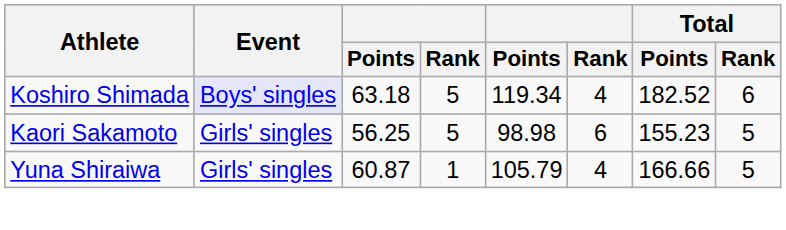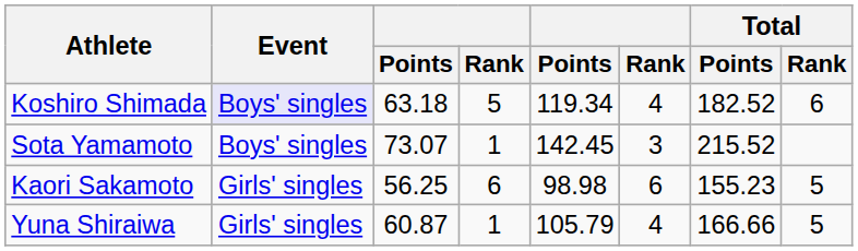+ row: Sota Yamamoto | Boys' singles | 73.07 | 1 | 142.45 | 3 | 215.52
Kaori Sakamoto | column 4: 5 -> 6
